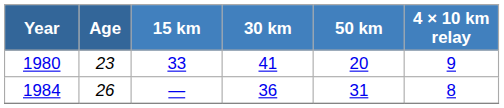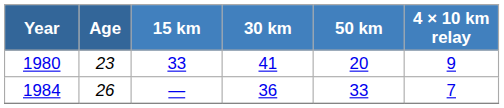1984 | 50 km: 31 -> 33
1984 | 4 × 10 km relay: 8 -> 7
